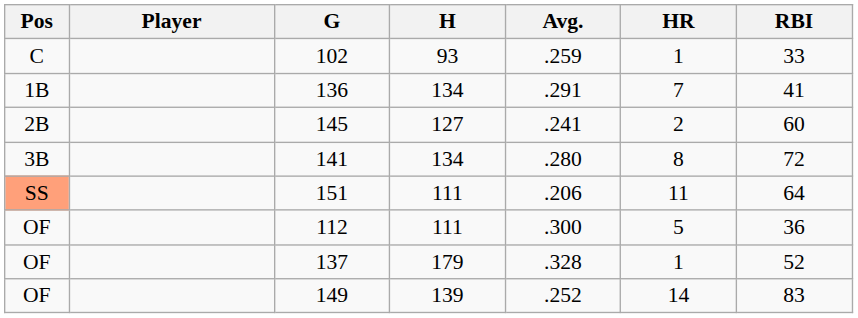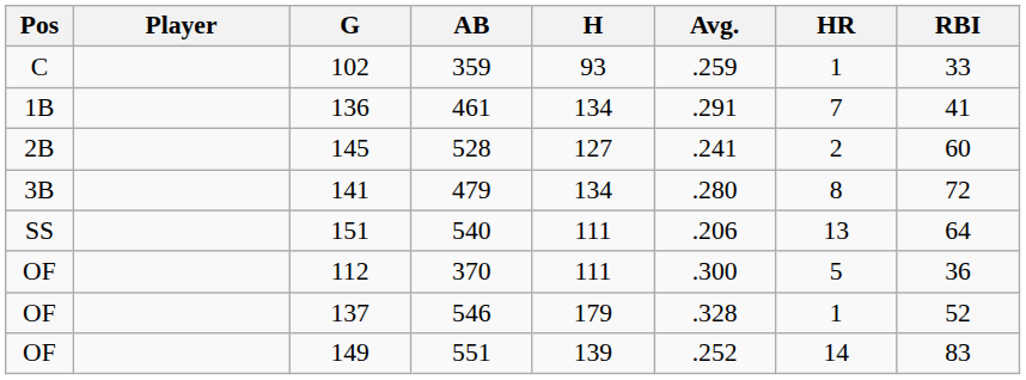+ column: AB | 359 | 461 | 528 | 479 | 540 | 370 | 546 | 551
151 | Pos: lightsalmon background -> no background
151 | HR: 11 -> 13
